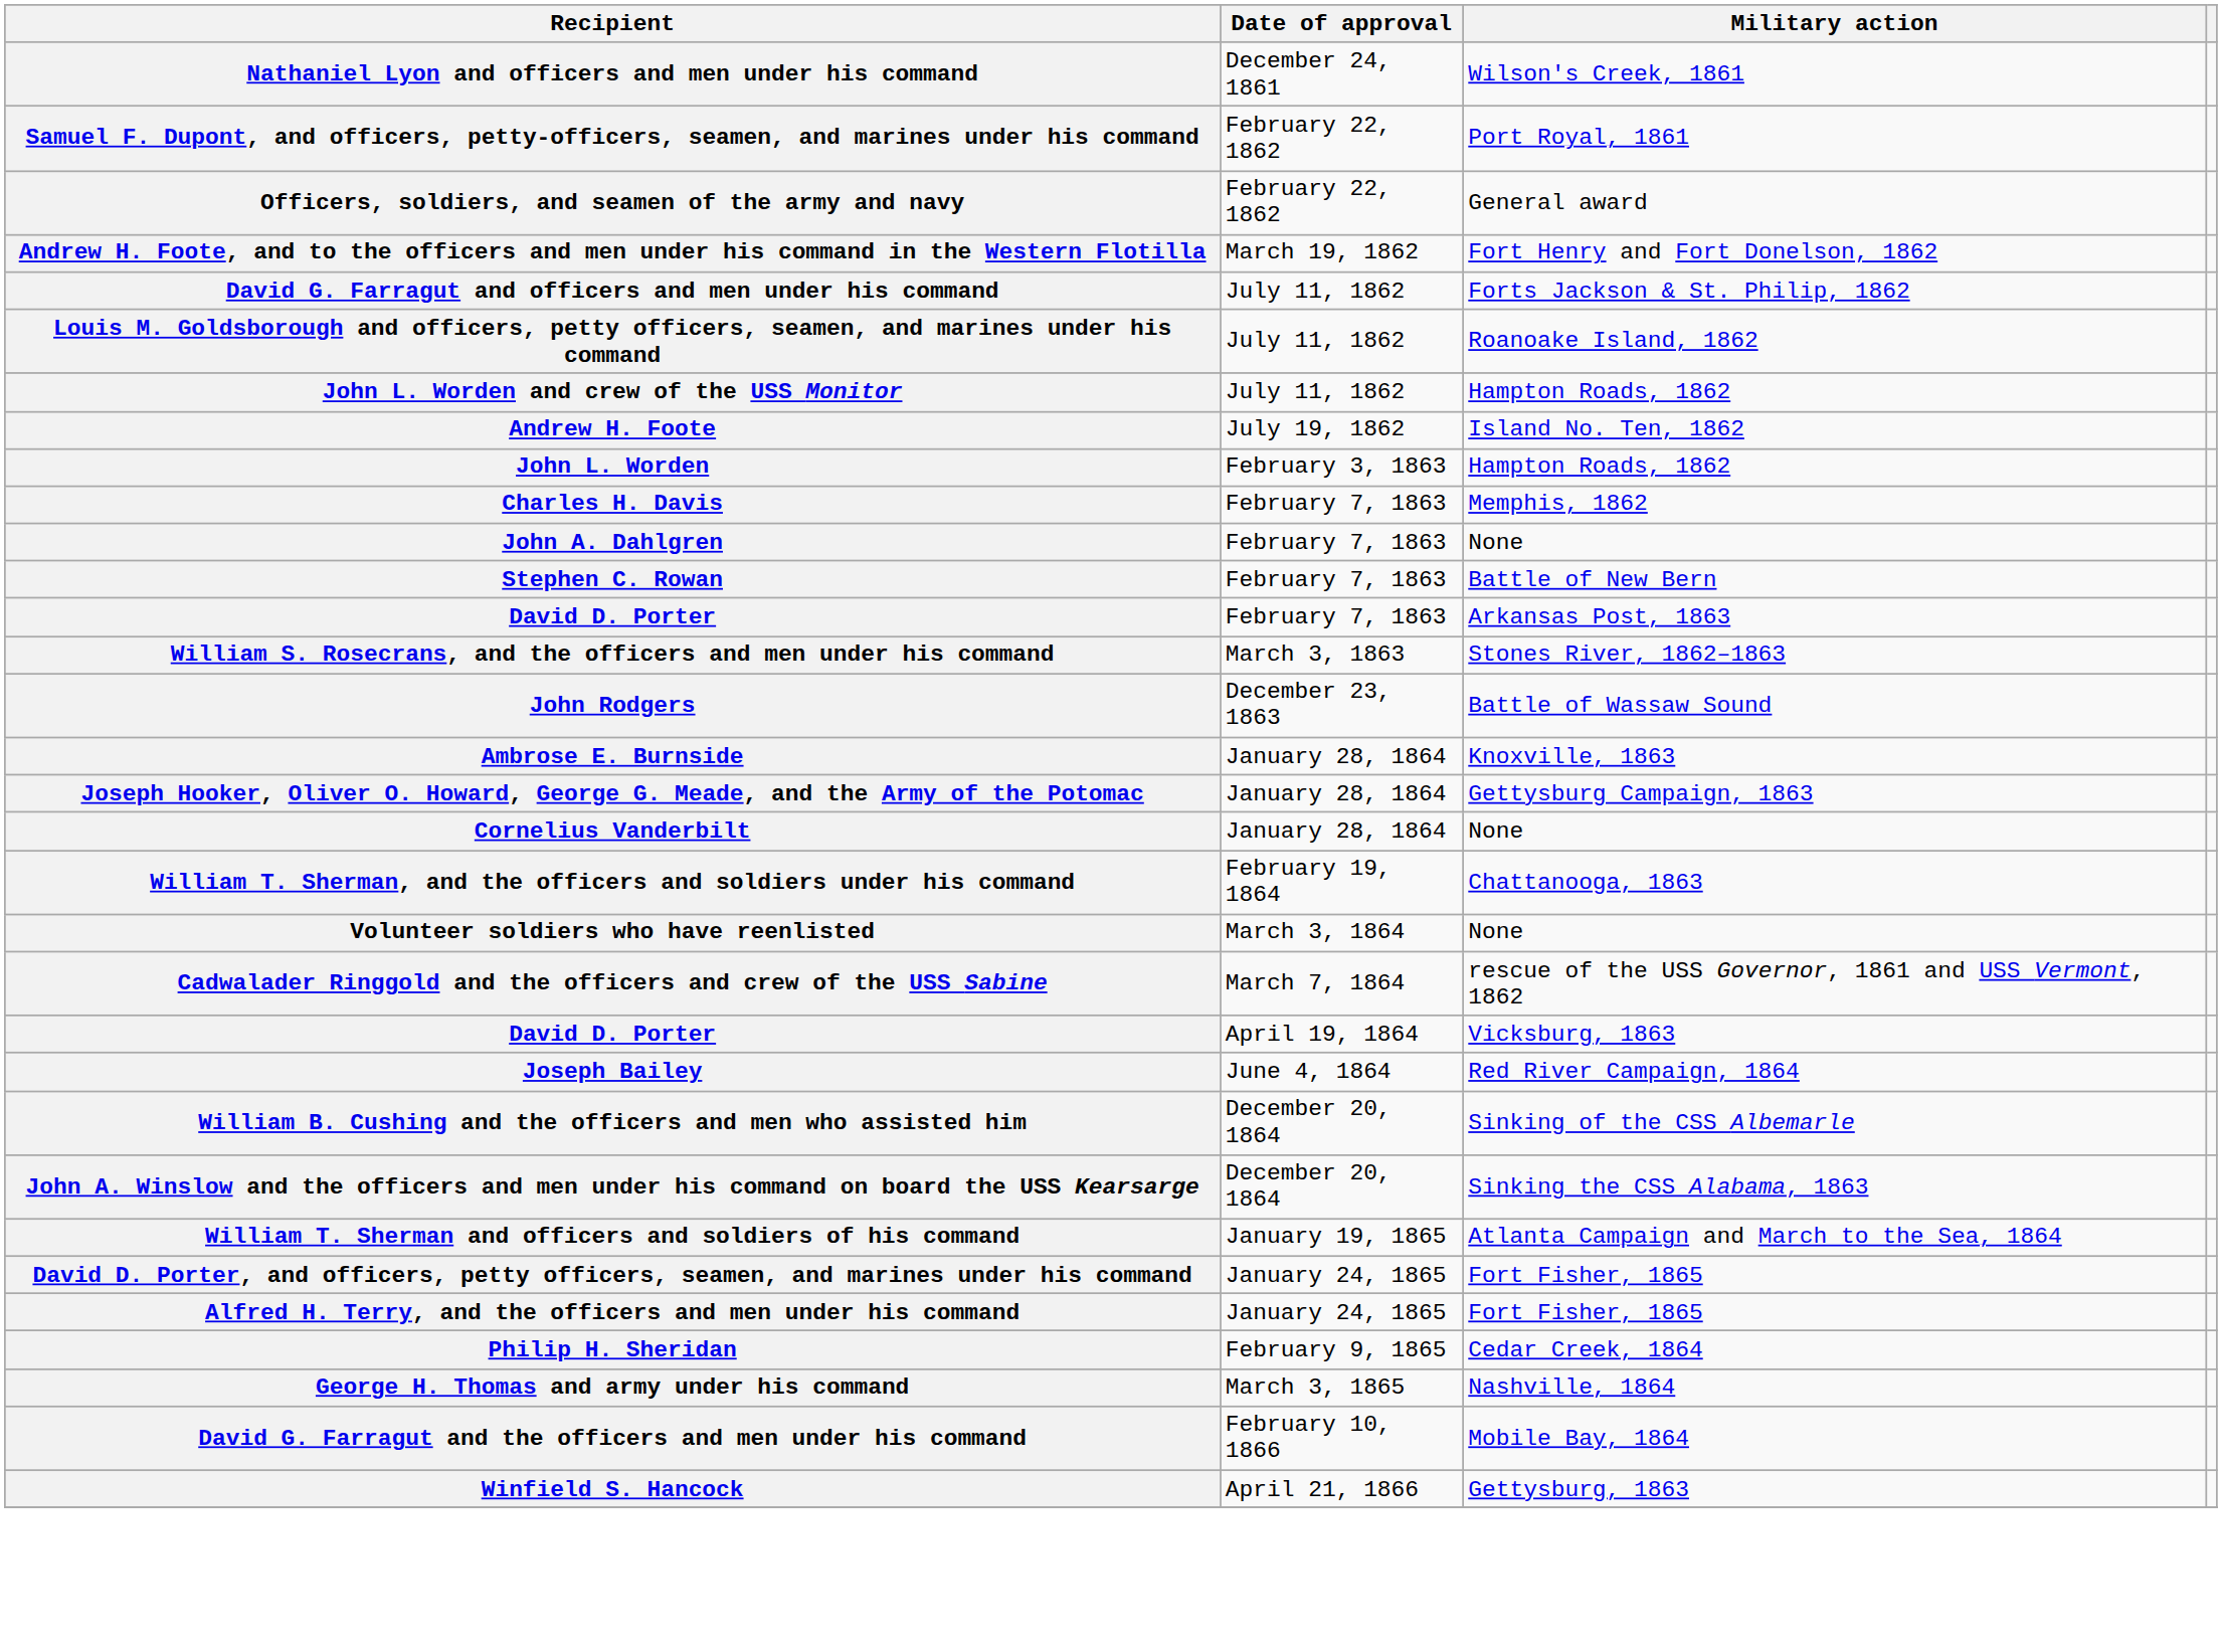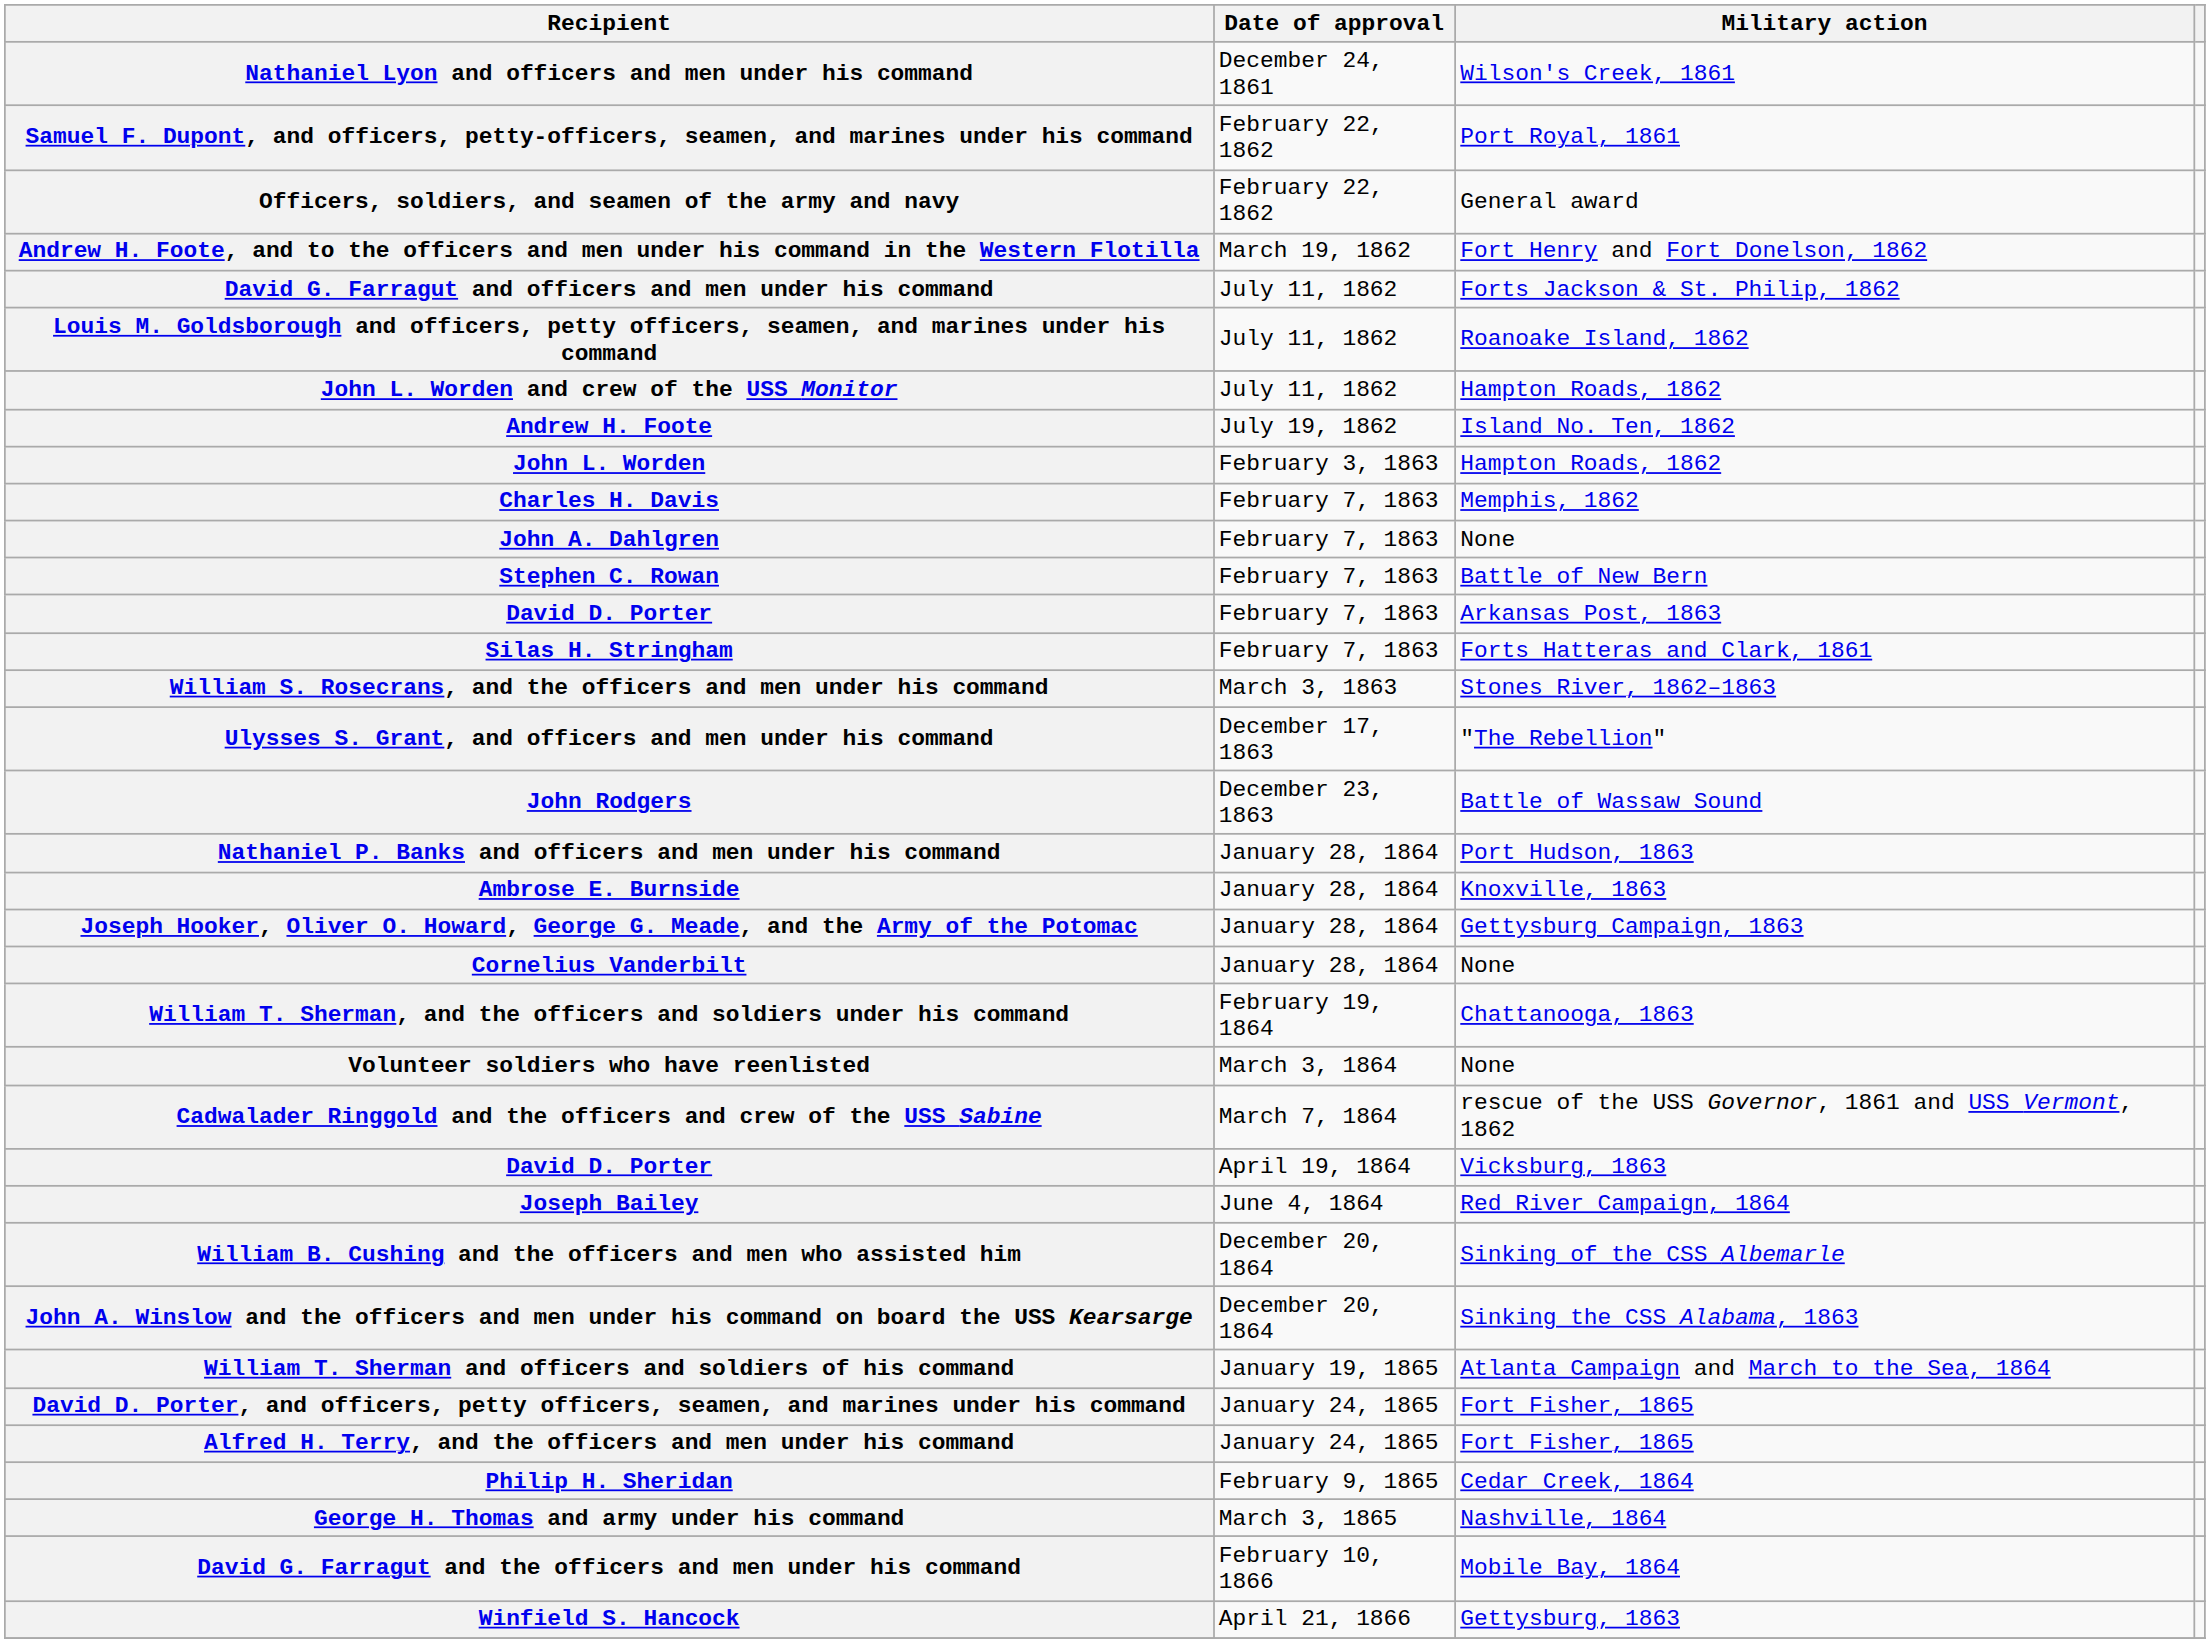+ row: Silas H. Stringham | February 7, 1863 | Forts Hatteras and Clark, 1861
+ row: Ulysses S. Grant, and officers and men under his command | December 17, 1863 | "The Rebellion"
+ row: Nathaniel P. Banks and officers and men under his command | January 28, 1864 | Port Hudson, 1863
